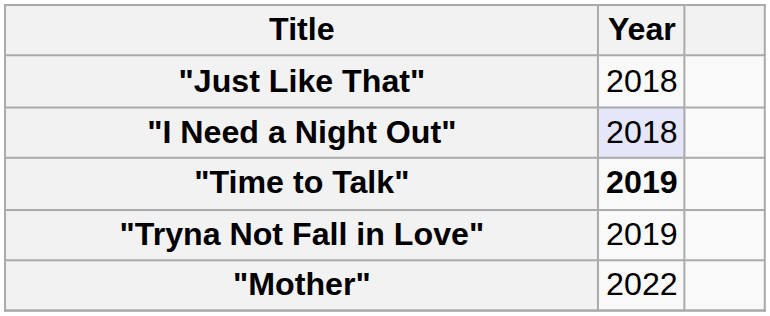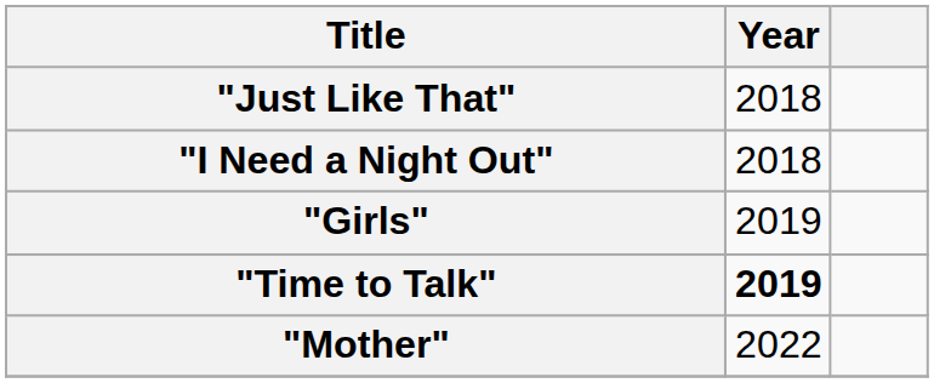"I Need a Night Out" | Year: lavender background -> no background
+ row: "Girls" | 2019
- row: "Tryna Not Fall in Love" | 2019
